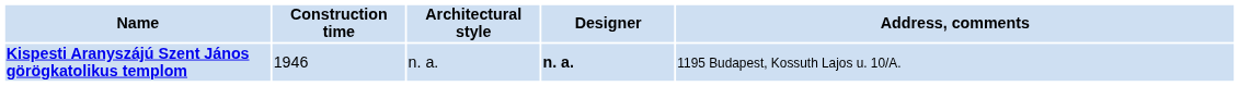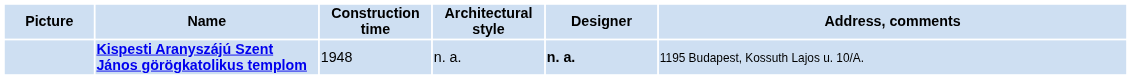+ column: Picture
Kispesti Aranyszájú Szent János görögkatolikus templom | Construction time: 1946 -> 1948
